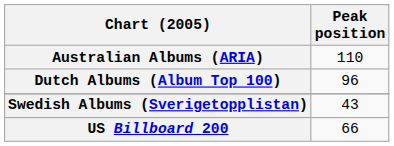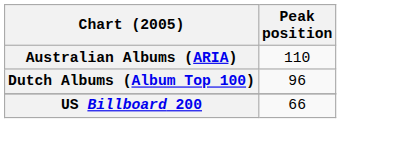- row: Swedish Albums (Sverigetopplistan) | 43
